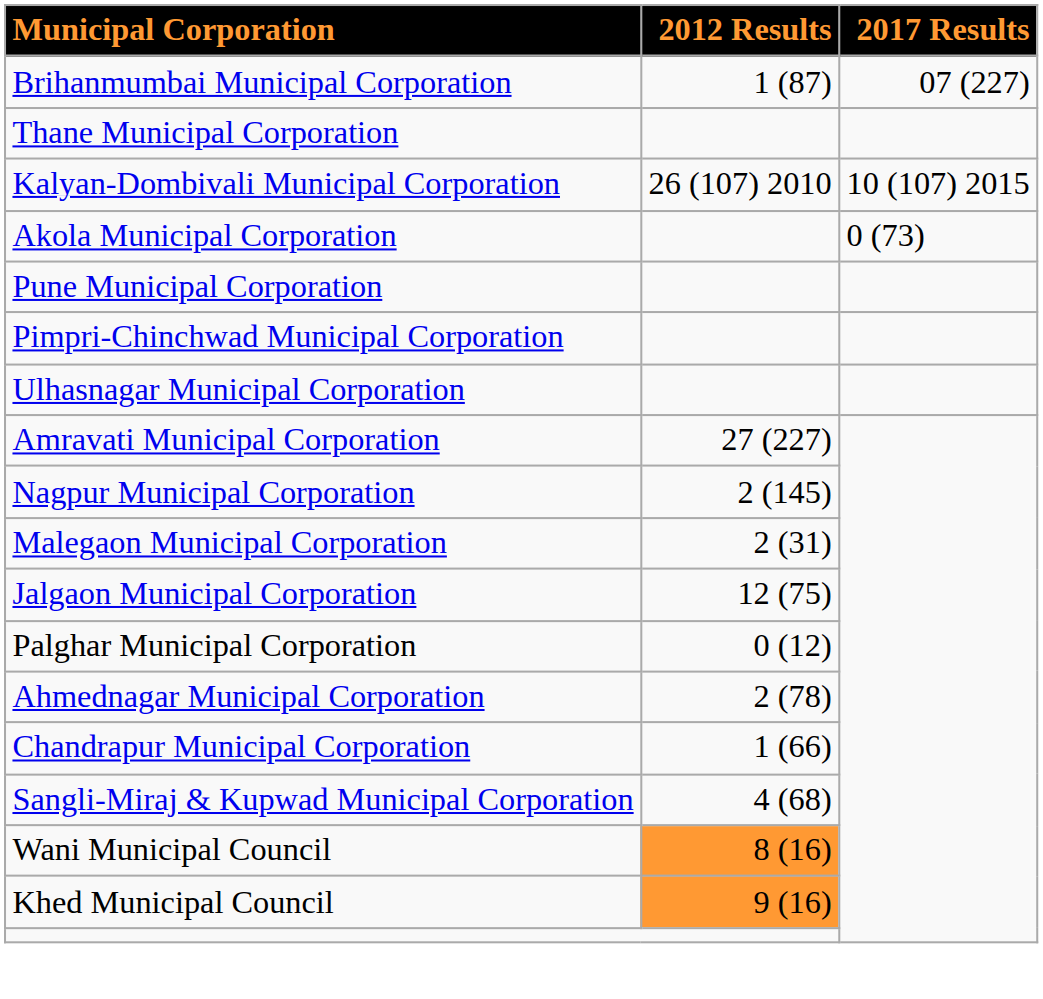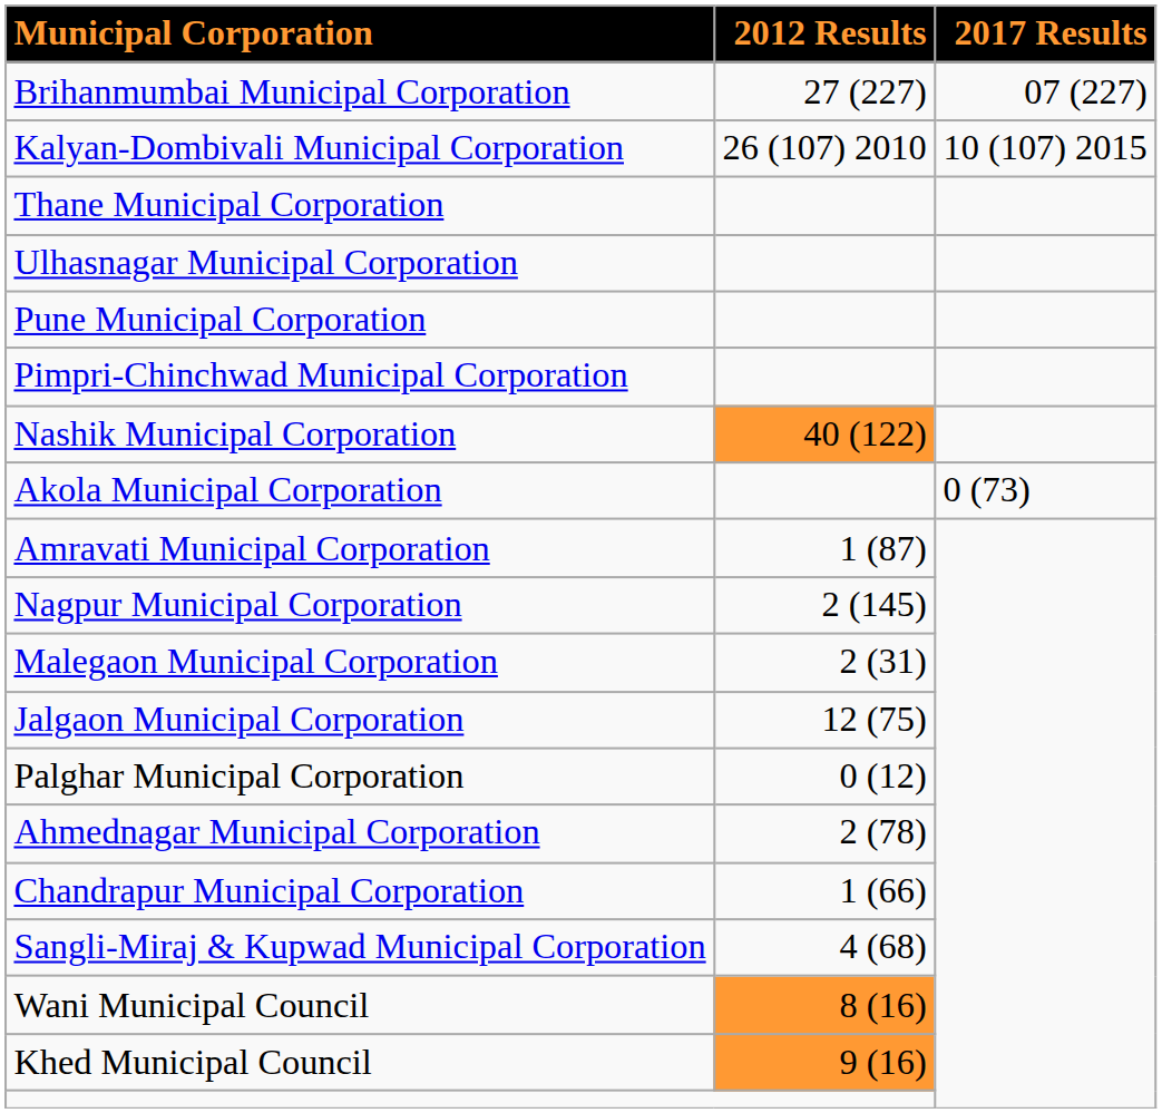Brihanmumbai Municipal Corporation | 2012 Results: 1 (87) -> 27 (227)
rows swapped: Thane Municipal Corporation <-> Kalyan-Dombivali Municipal Corporation
rows swapped: Ulhasnagar Municipal Corporation <-> Akola Municipal Corporation
+ row: Nashik Municipal Corporation | 40 (122)
Amravati Municipal Corporation | 2012 Results: 27 (227) -> 1 (87)
